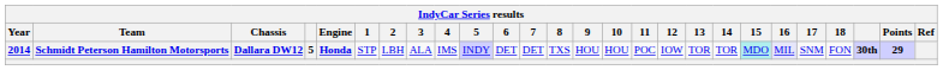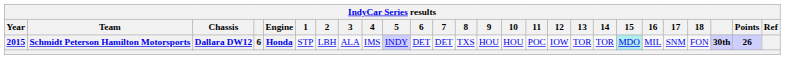Schmidt Peterson Hamilton Motorsports | Year: 2014 -> 2015
Schmidt Peterson Hamilton Motorsports | column 4: 5 -> 6
Schmidt Peterson Hamilton Motorsports | 16: lavender background -> no background
Schmidt Peterson Hamilton Motorsports | Points: 29 -> 26
